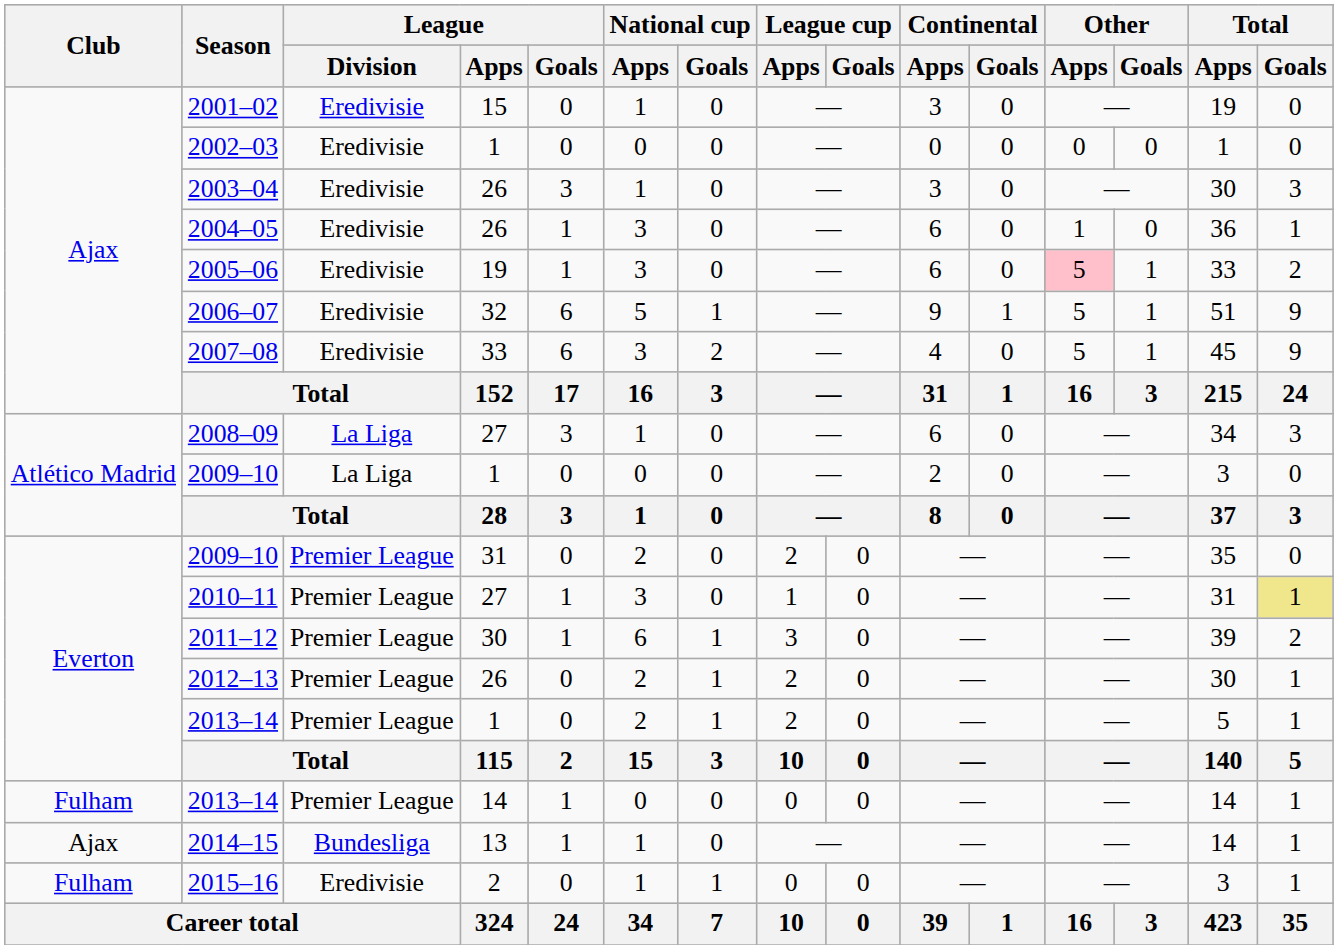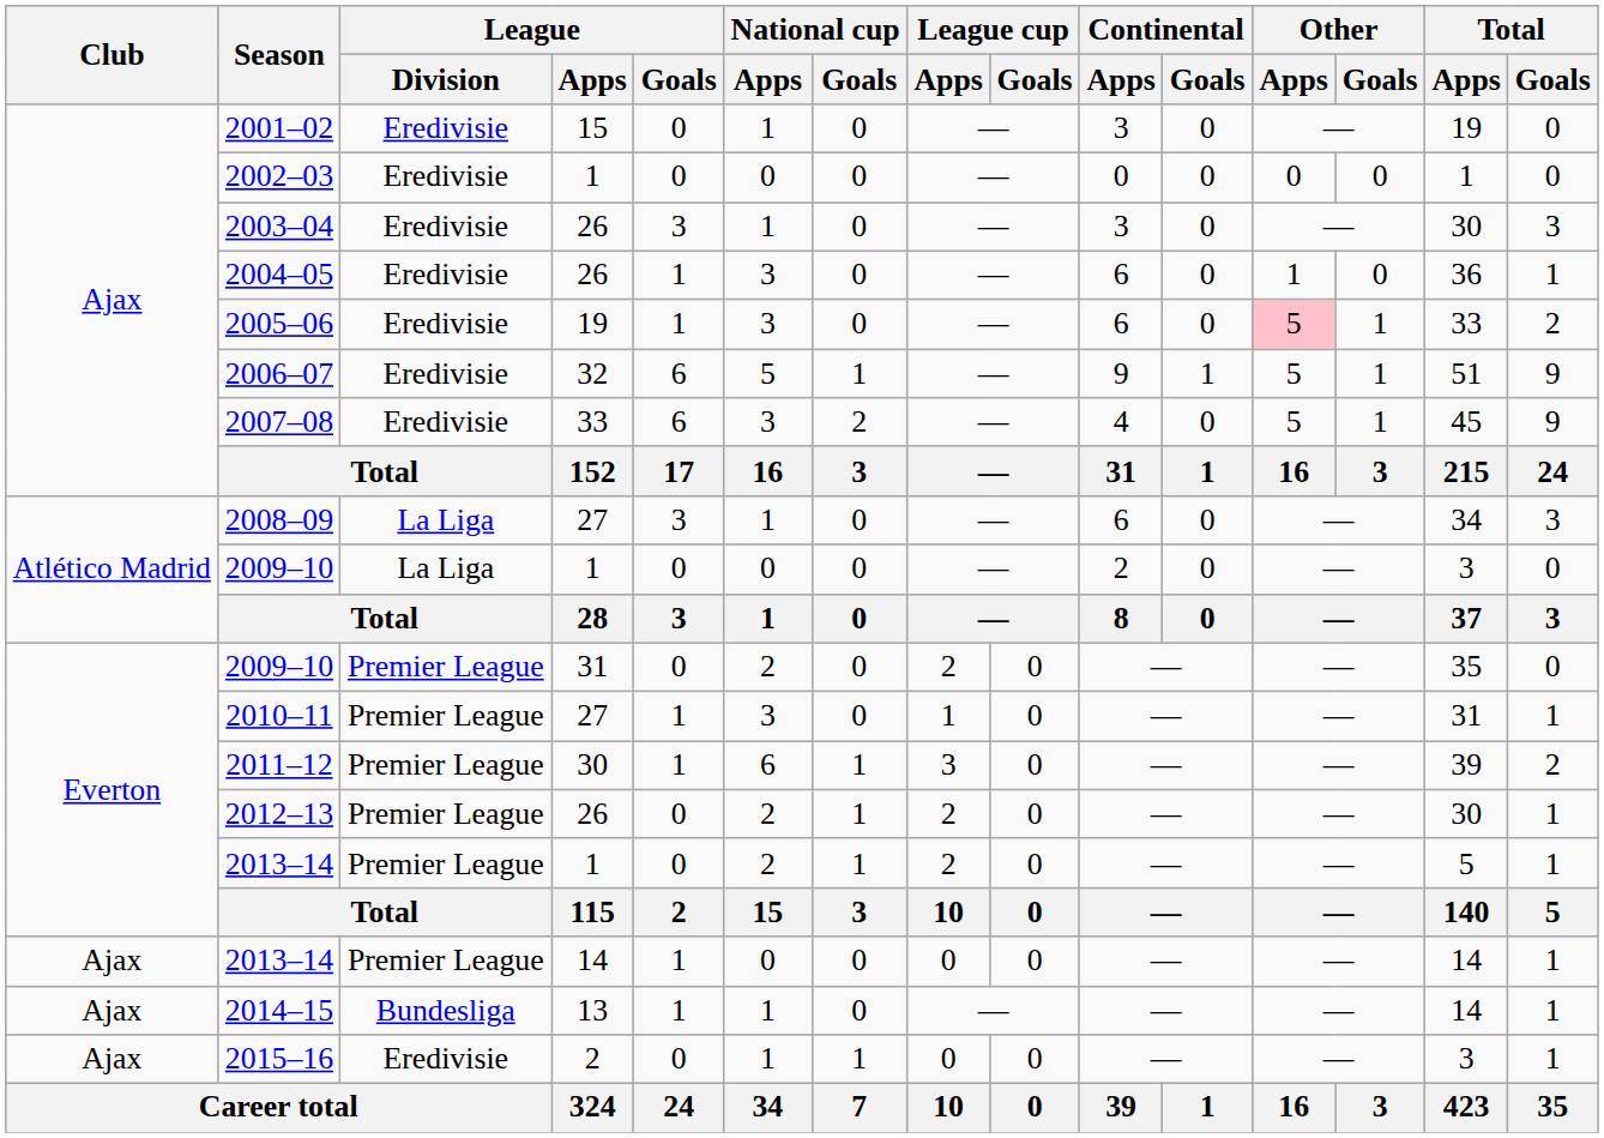2010–11 | Total / Goals: khaki background -> no background
2013–14 / 14 | Club: Fulham -> Ajax
2015–16 | Club: Fulham -> Ajax
